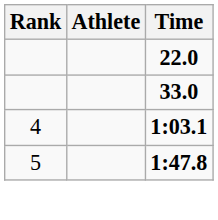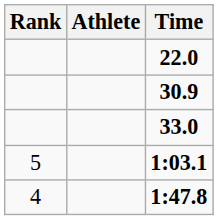+ row: 30.9
1:03.1 | Rank: 4 -> 5
1:47.8 | Rank: 5 -> 4
